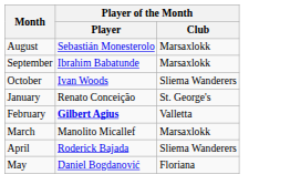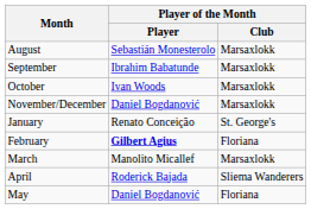October | Player of the Month / Club: Sliema Wanderers -> Marsaxlokk
+ row: November/December | Daniel Bogdanović | Marsaxlokk
February | Player of the Month / Club: Valletta -> Floriana
